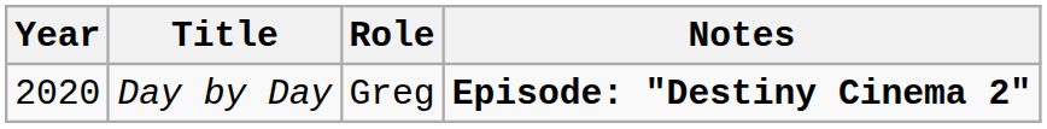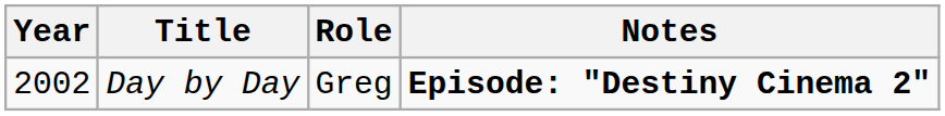Day by Day | Year: 2020 -> 2002
